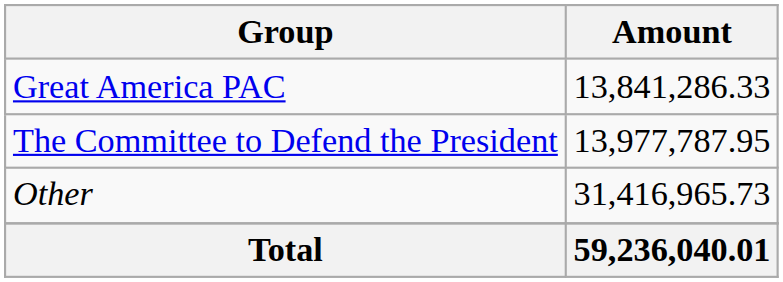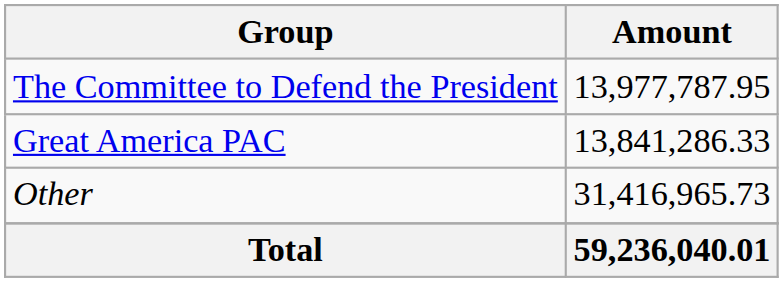rows swapped: The Committee to Defend the President <-> Great America PAC
